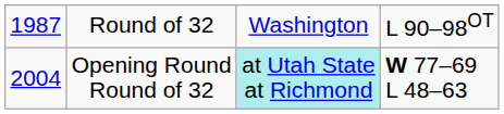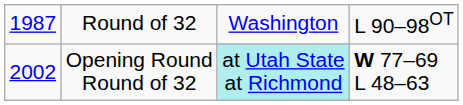Opening Round Round of 32 | column 1: 2004 -> 2002
